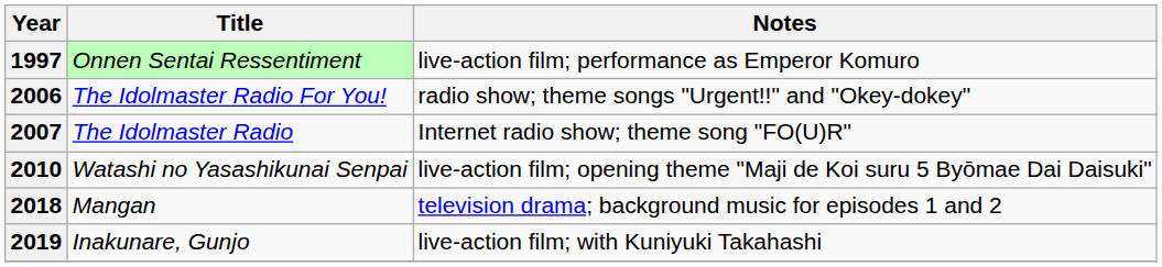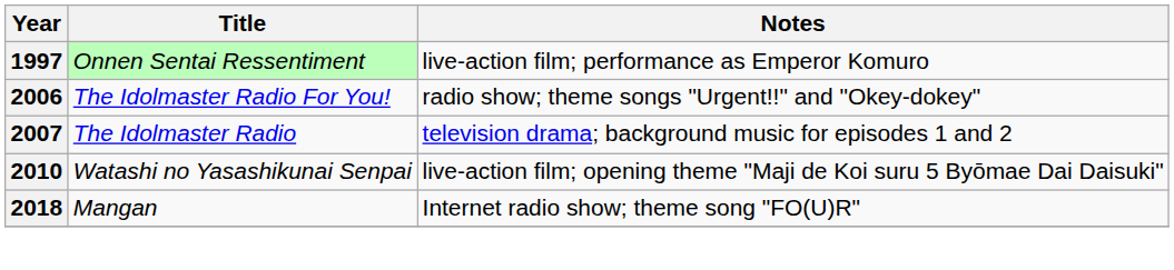2007 | Notes: Internet radio show; theme song "FO(U)R" -> television drama; background music for episodes 1 and 2
2018 | Notes: television drama; background music for episodes 1 and 2 -> Internet radio show; theme song "FO(U)R"
- row: 2019 | Inakunare, Gunjo | live-action film; with Kuniyuki Takahashi
